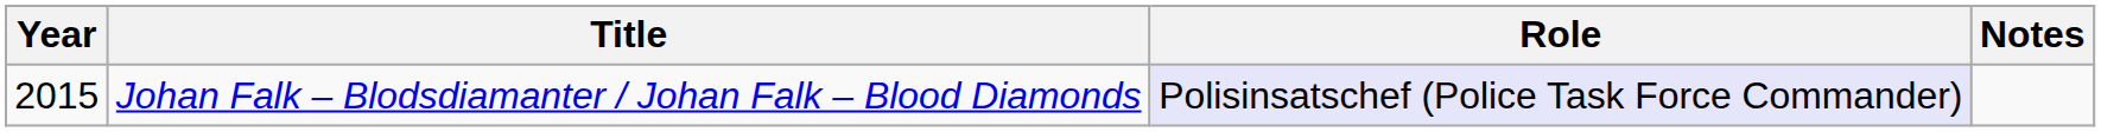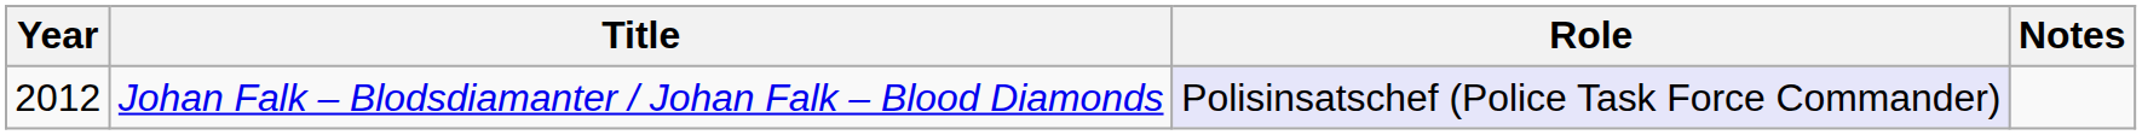Johan Falk – Blodsdiamanter / Johan Falk – Blood Diamonds | Year: 2015 -> 2012
